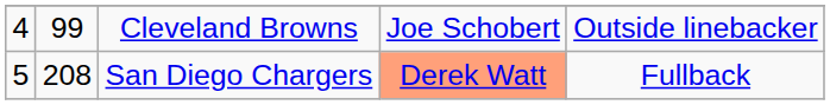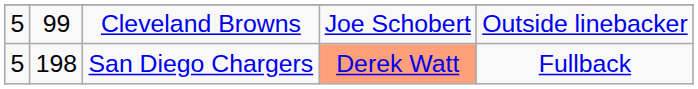Cleveland Browns | column 1: 4 -> 5
San Diego Chargers | column 2: 208 -> 198
